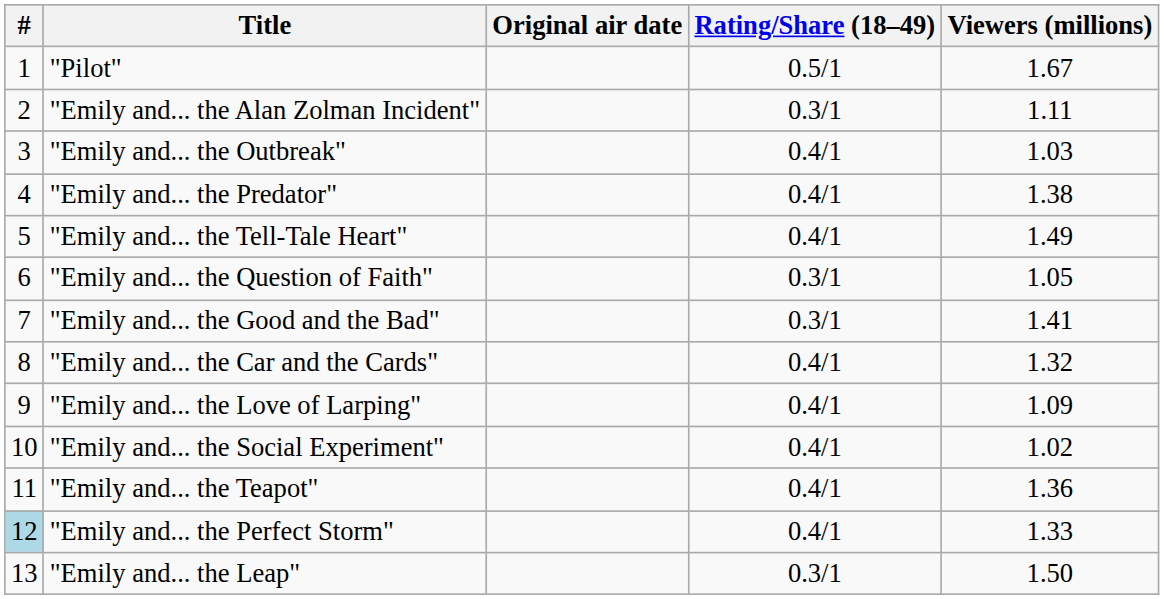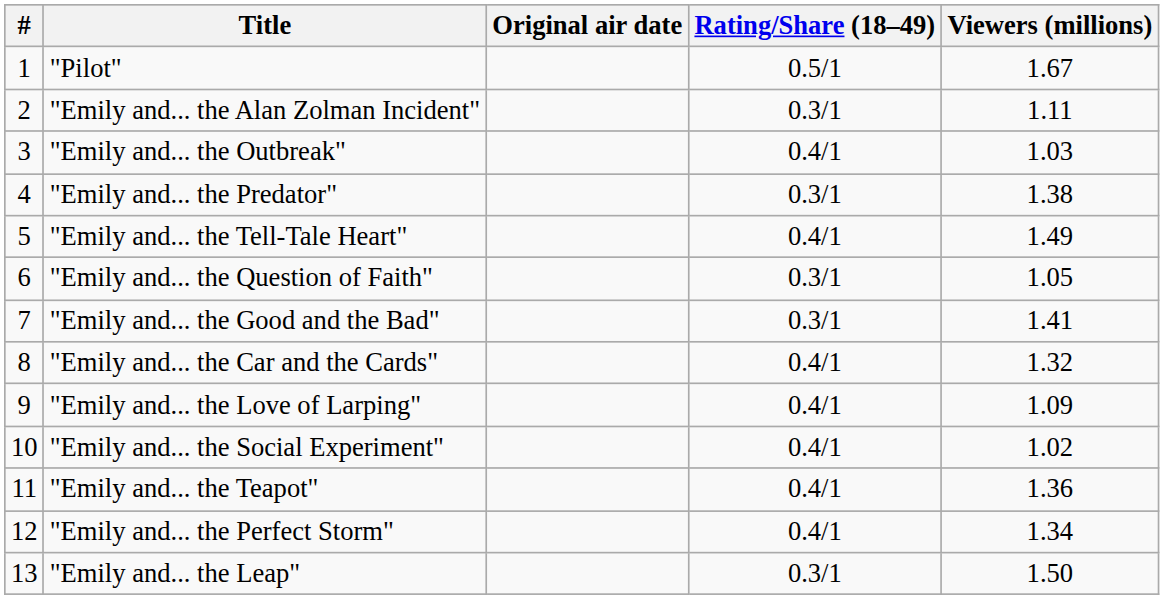"Emily and... the Predator" | Rating/Share (18–49): 0.4/1 -> 0.3/1
"Emily and... the Perfect Storm" | #: lightblue background -> no background
"Emily and... the Perfect Storm" | Viewers (millions): 1.33 -> 1.34
